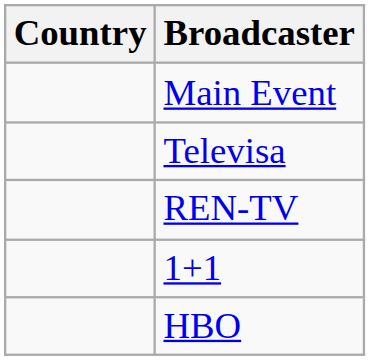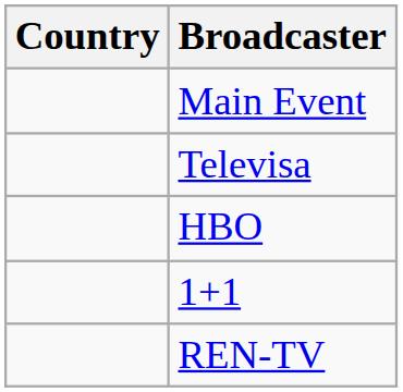rows swapped: REN-TV <-> HBO
